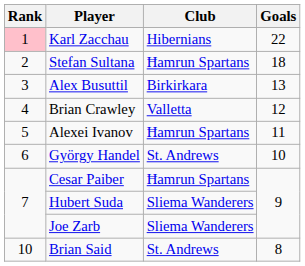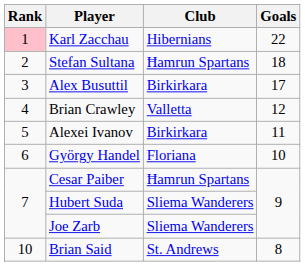Alex Busuttil | Goals: 13 -> 17
Alexei Ivanov | Club: Ħamrun Spartans -> Birkirkara
György Handel | Club: St. Andrews -> Floriana
